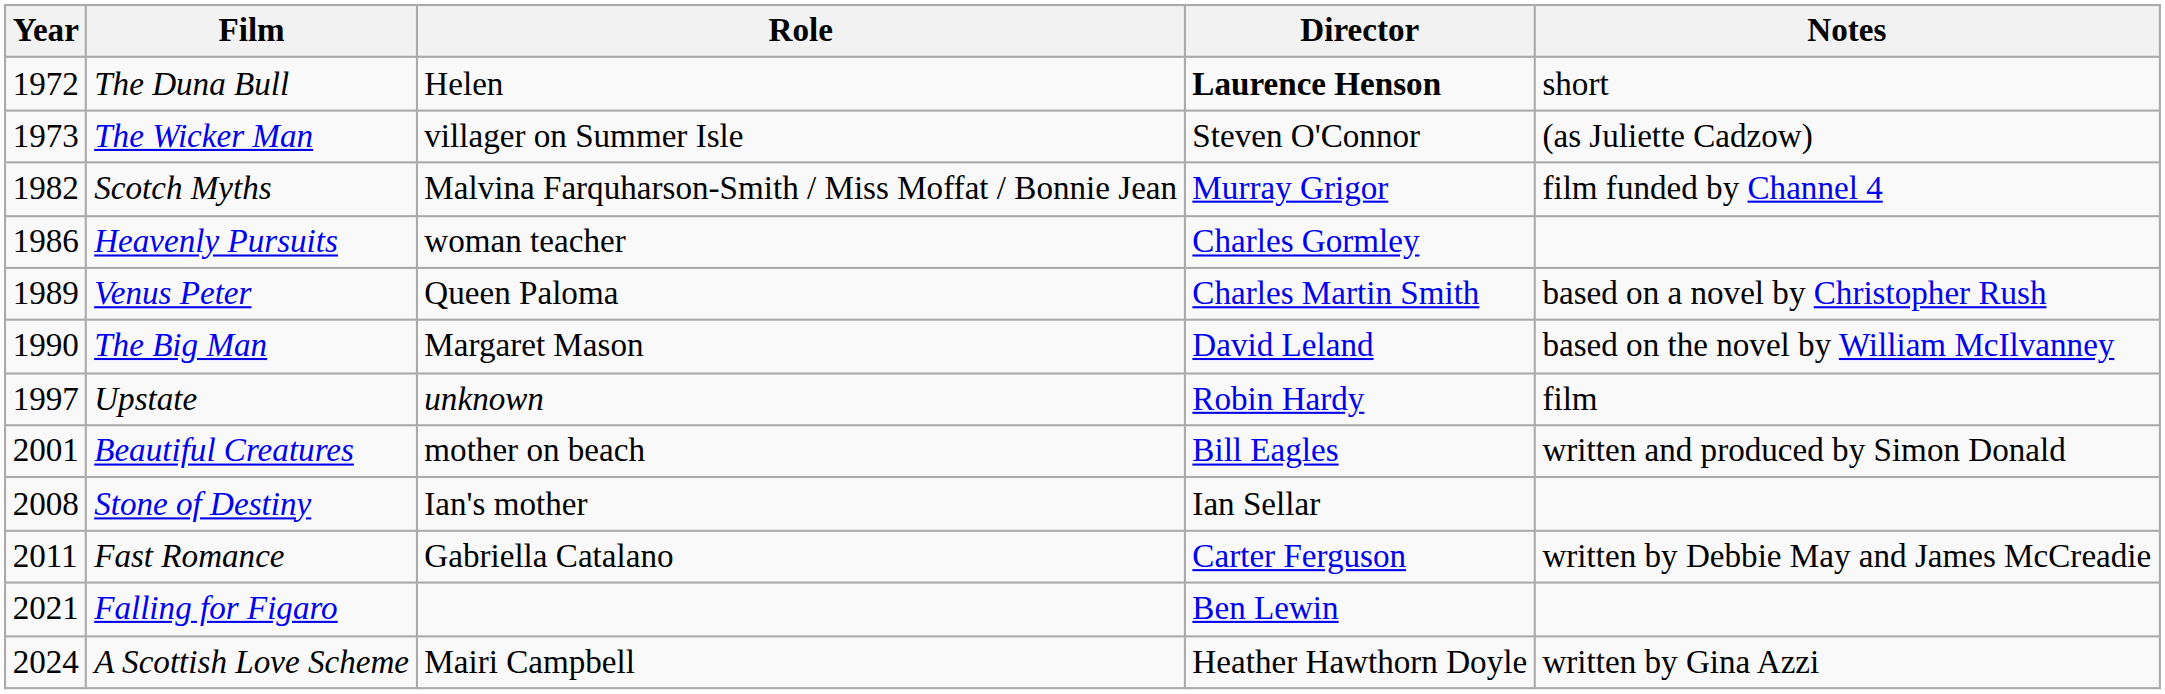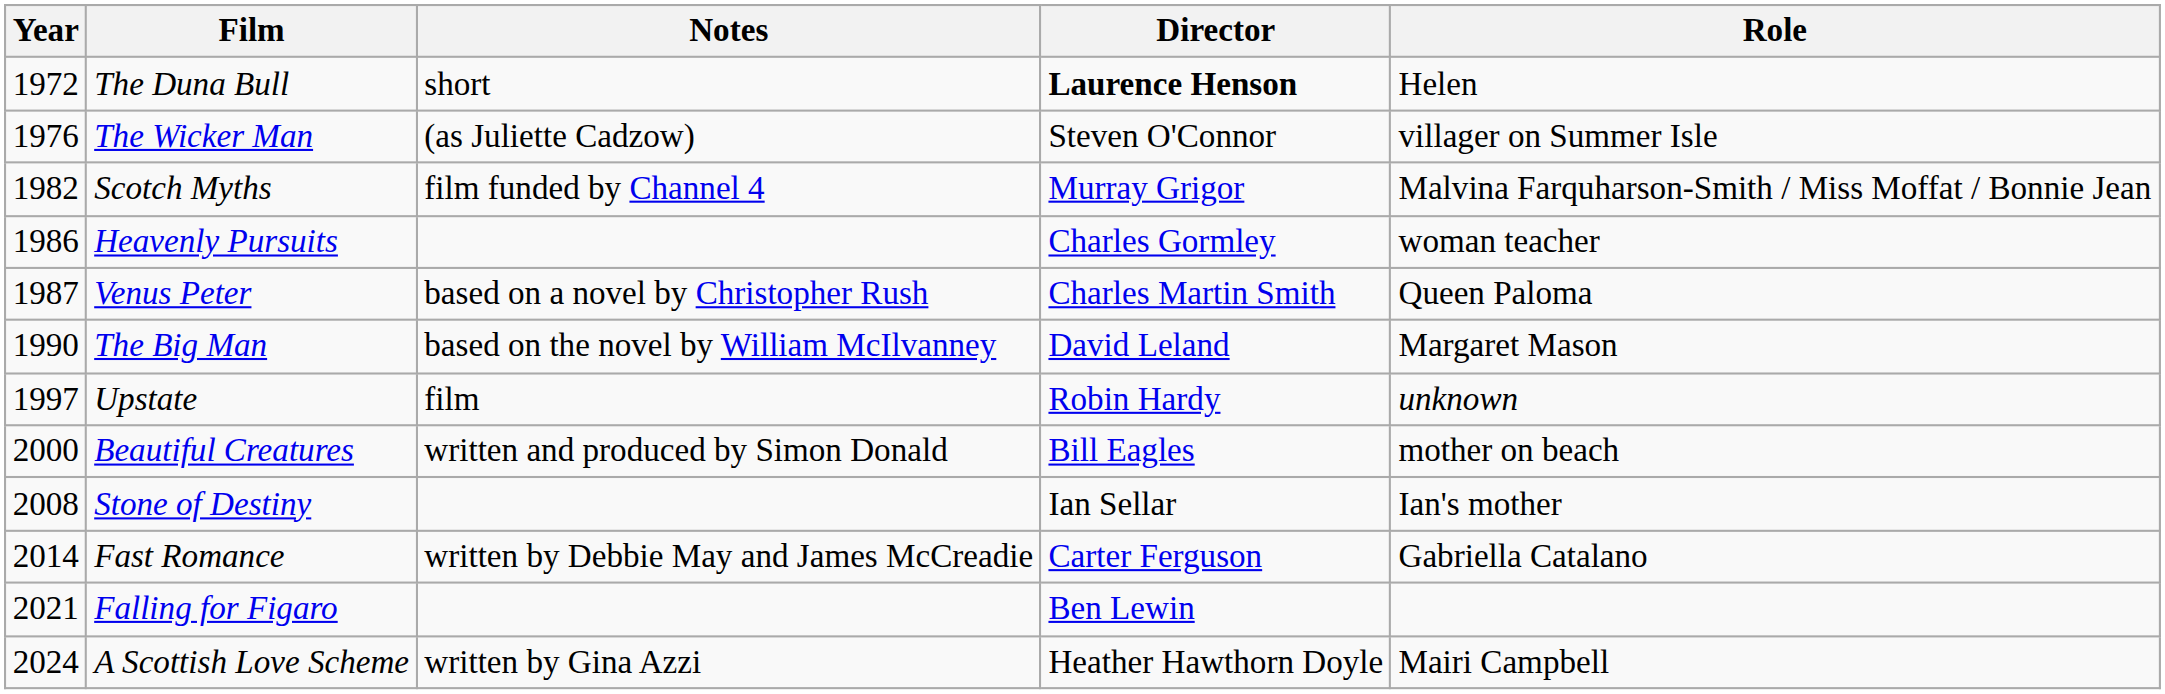columns swapped: Role <-> Notes
The Wicker Man | Year: 1973 -> 1976
Venus Peter | Year: 1989 -> 1987
Beautiful Creatures | Year: 2001 -> 2000
Fast Romance | Year: 2011 -> 2014
